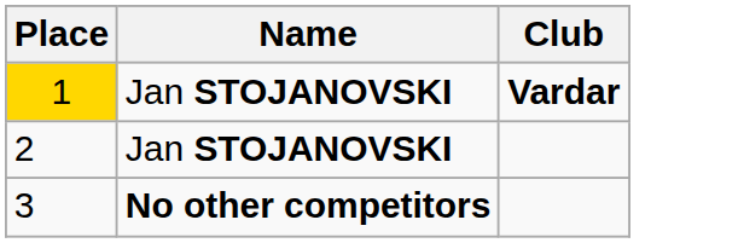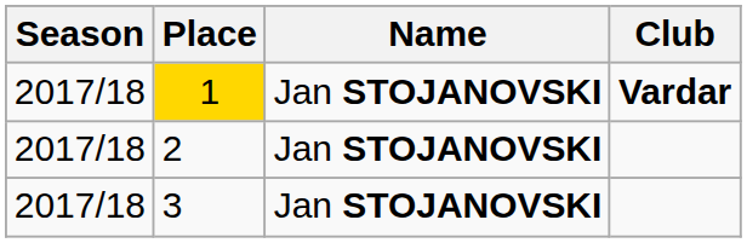+ column: Season | 2017/18 | 2017/18 | 2017/18
3 | Name: No other competitors -> Jan STOJANOVSKI
